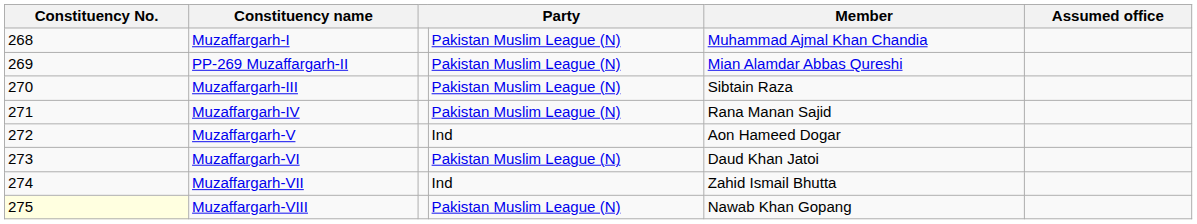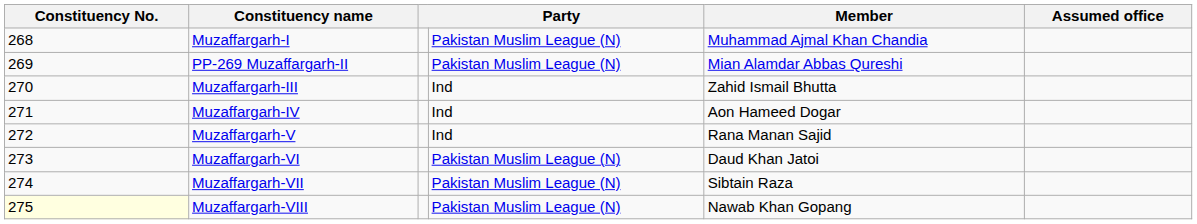Muzaffargarh-III | column 4: Pakistan Muslim League (N) -> Ind
Muzaffargarh-III | Member: Sibtain Raza -> Zahid Ismail Bhutta
Muzaffargarh-IV | column 4: Pakistan Muslim League (N) -> Ind
Muzaffargarh-IV | Member: Rana Manan Sajid -> Aon Hameed Dogar
Muzaffargarh-V | Member: Aon Hameed Dogar -> Rana Manan Sajid
Muzaffargarh-VII | column 4: Ind -> Pakistan Muslim League (N)
Muzaffargarh-VII | Member: Zahid Ismail Bhutta -> Sibtain Raza
